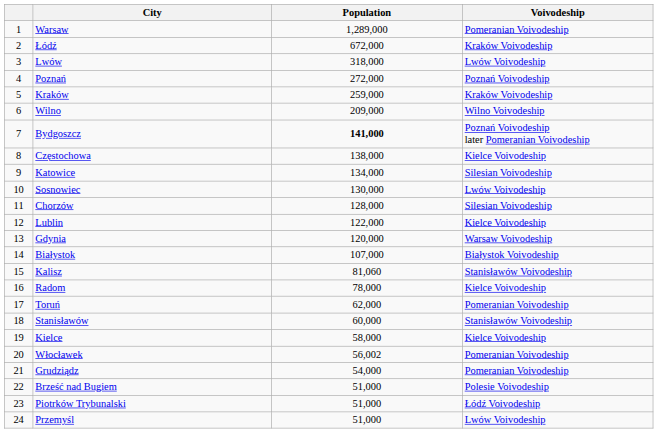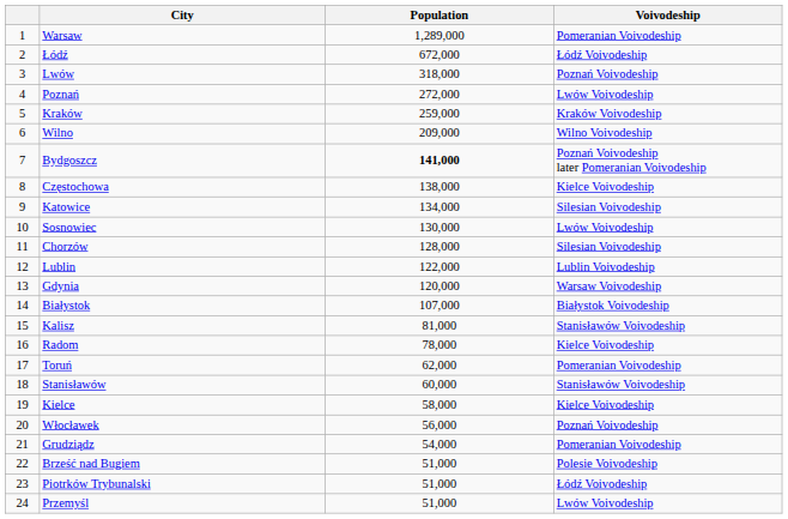Łódź | Voivodeship: Kraków Voivodeship -> Łódź Voivodeship
Lwów | Voivodeship: Lwów Voivodeship -> Poznań Voivodeship
Poznań | Voivodeship: Poznań Voivodeship -> Lwów Voivodeship
Lublin | Voivodeship: Kielce Voivodeship -> Lublin Voivodeship
Kalisz | Population: 81,060 -> 81,000
Włocławek | Population: 56,002 -> 56,000
Włocławek | Voivodeship: Pomeranian Voivodeship -> Poznań Voivodeship
